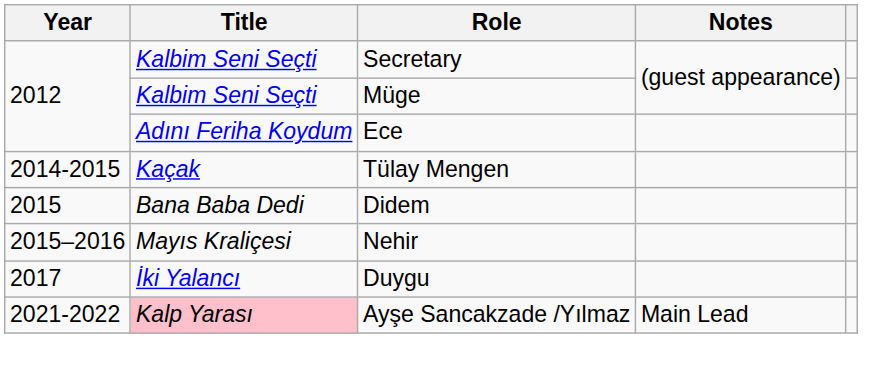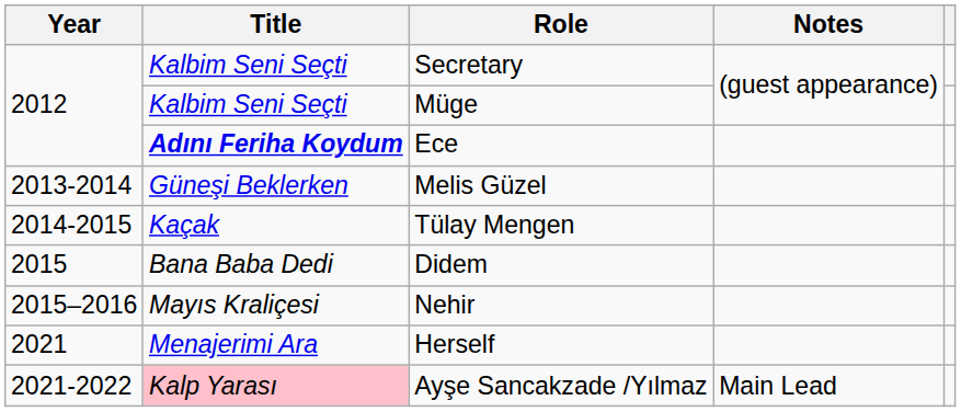Ece | Title: normal -> bold
+ row: 2013-2014 | Güneşi Beklerken | Melis Güzel
- row: 2017 | İki Yalancı | Duygu
+ row: 2021 | Menajerimi Ara | Herself
